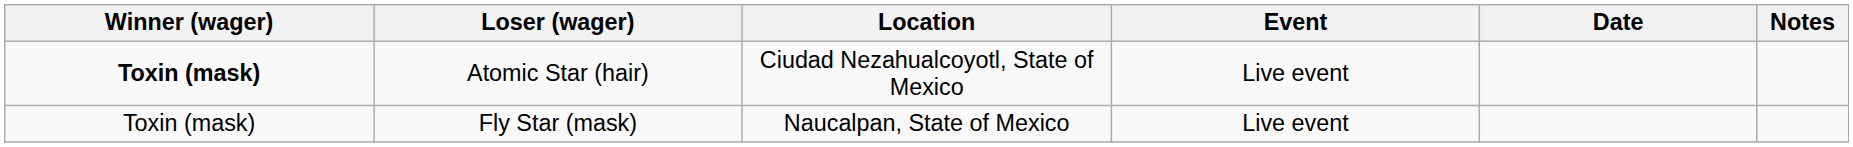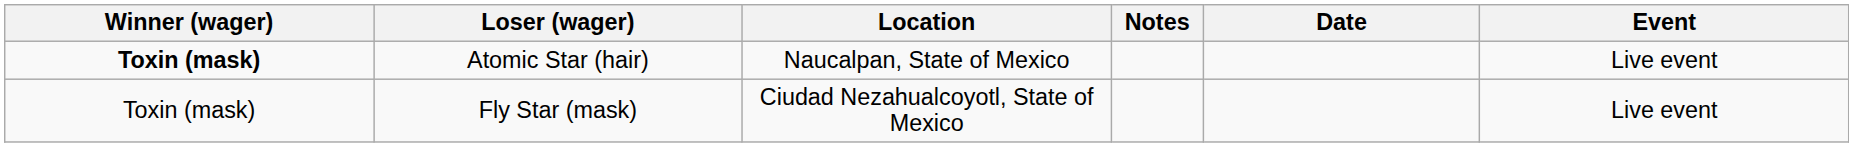columns swapped: Event <-> Notes
Atomic Star (hair) | Location: Ciudad Nezahualcoyotl, State of Mexico -> Naucalpan, State of Mexico
Fly Star (mask) | Location: Naucalpan, State of Mexico -> Ciudad Nezahualcoyotl, State of Mexico
